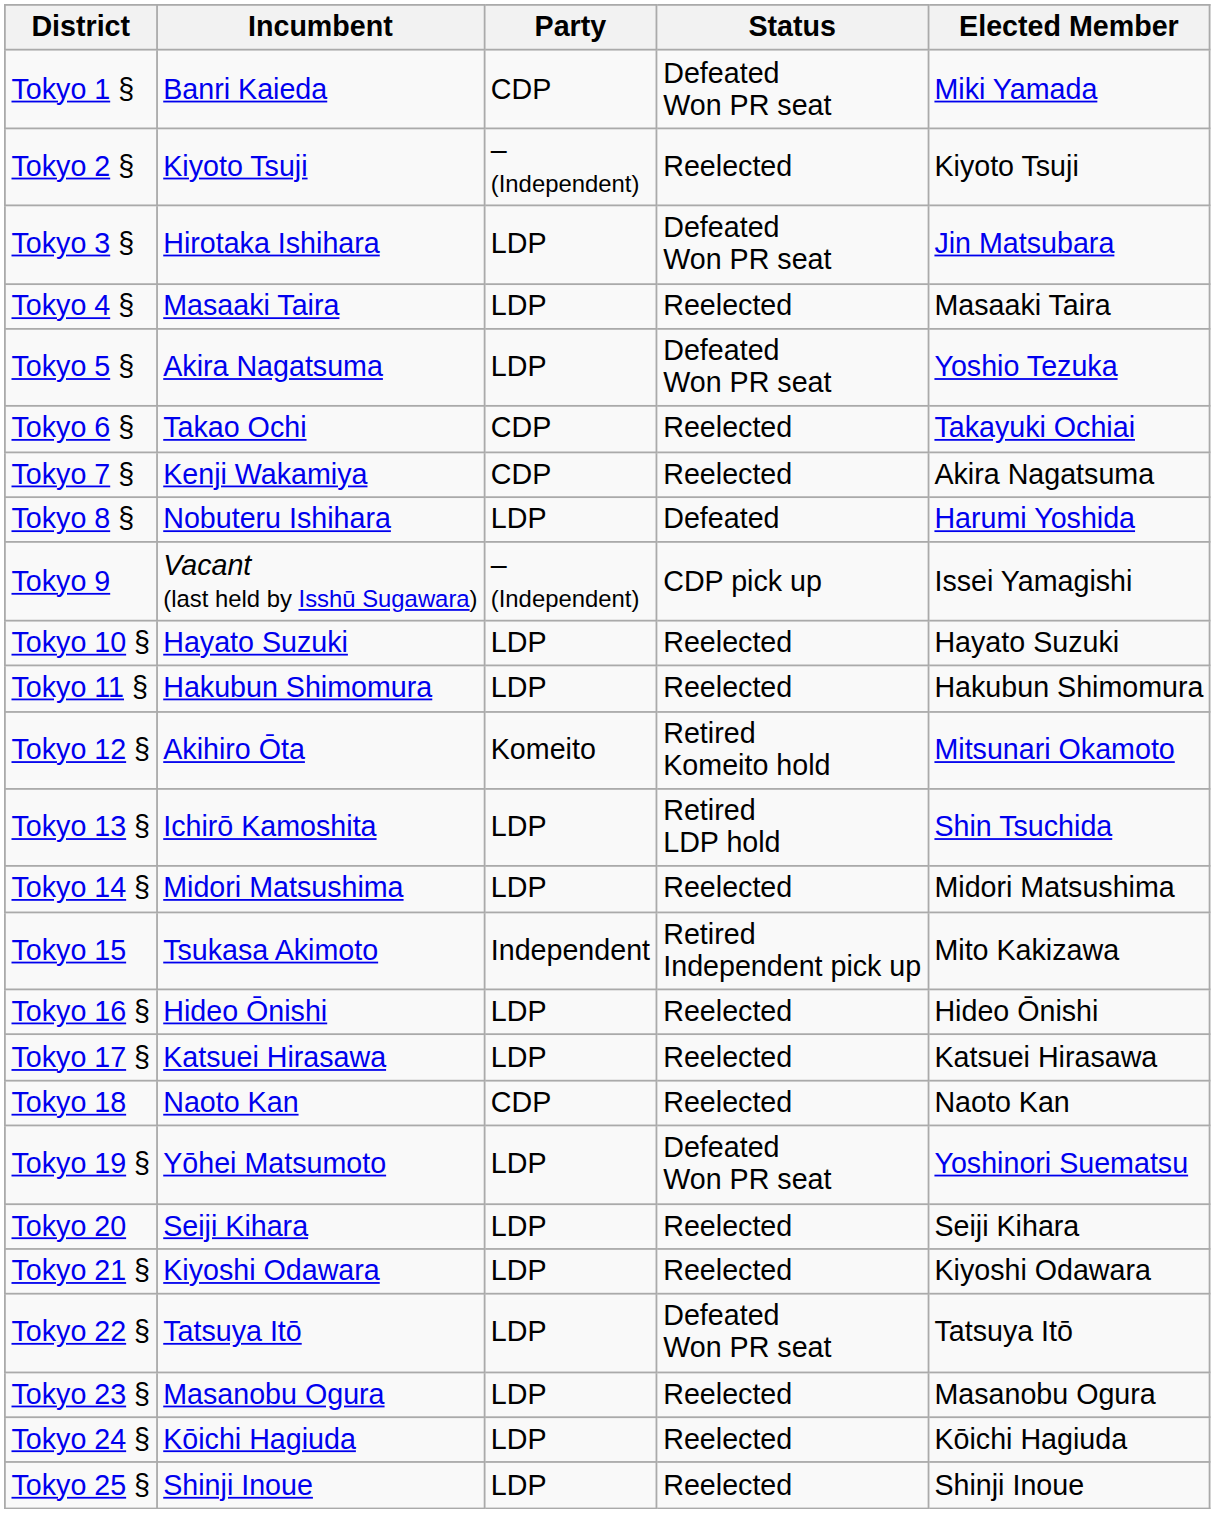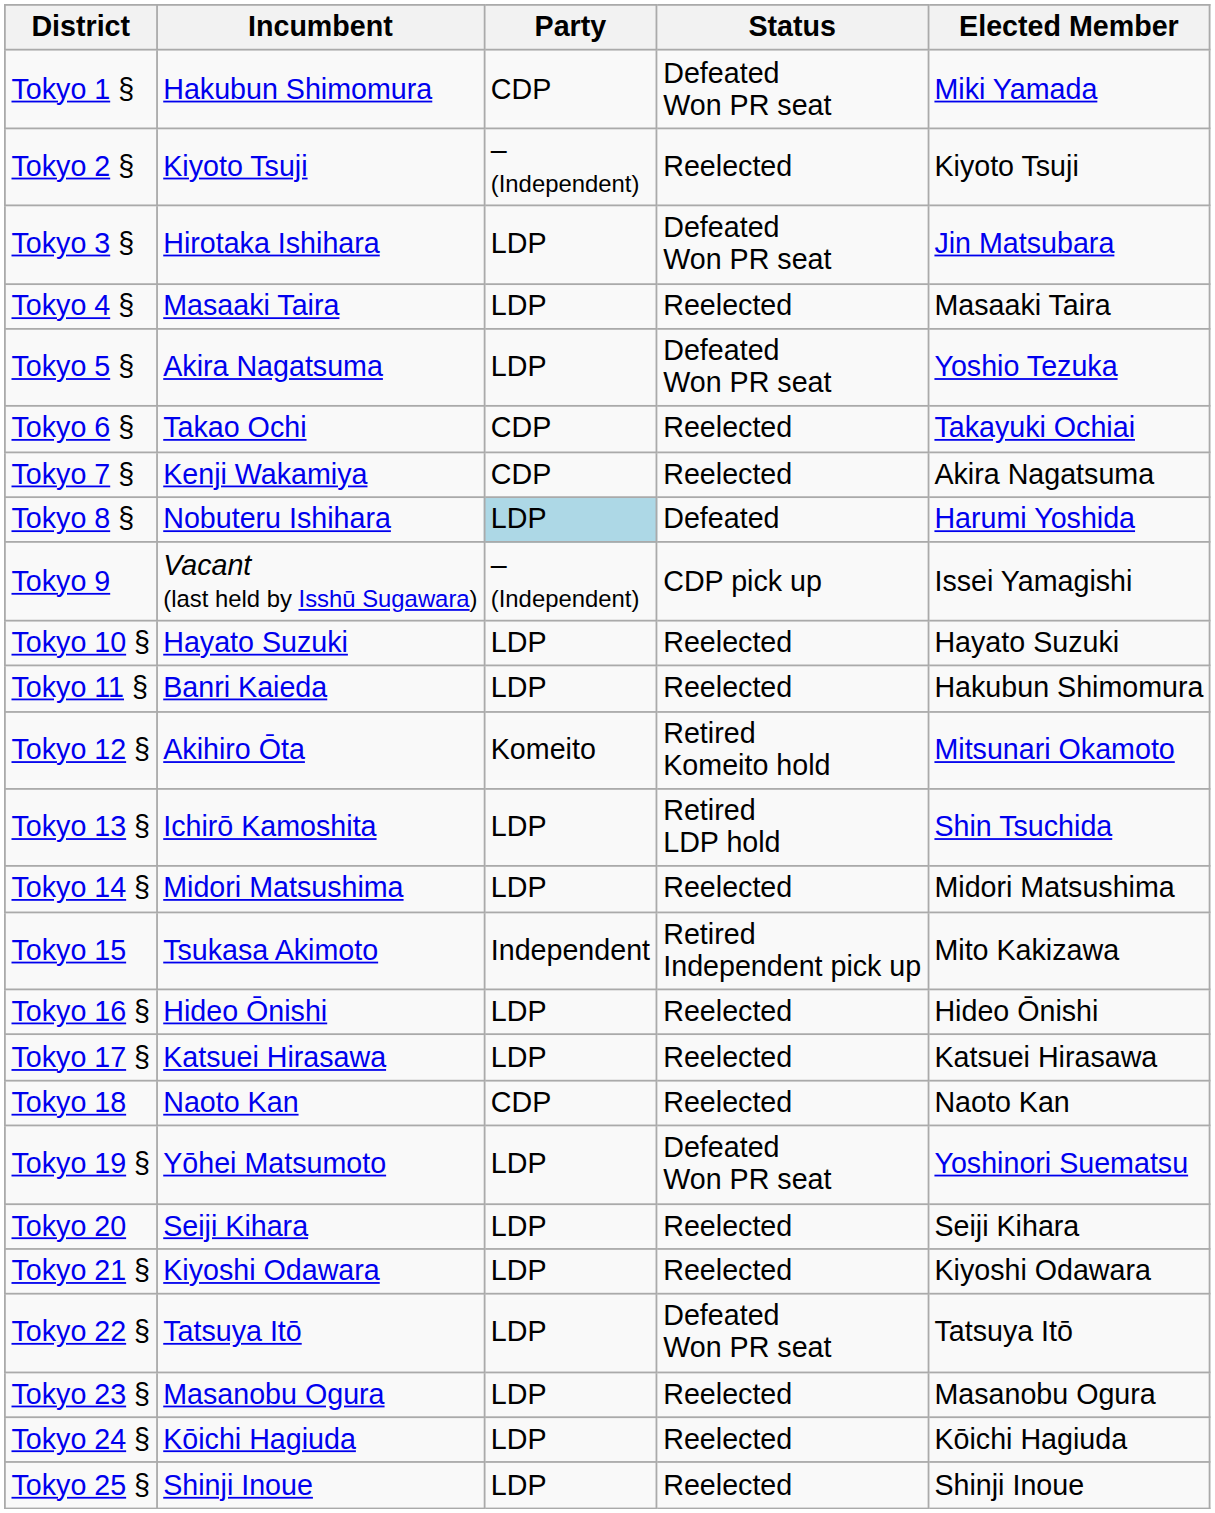Tokyo 1 § | Incumbent: Banri Kaieda -> Hakubun Shimomura
Tokyo 8 § | Party: no background -> lightblue background
Tokyo 11 § | Incumbent: Hakubun Shimomura -> Banri Kaieda
